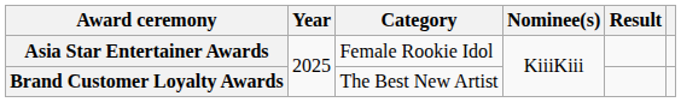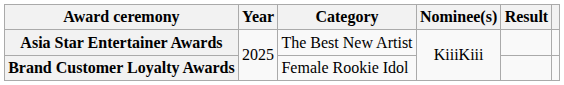Asia Star Entertainer Awards | Category: Female Rookie Idol -> The Best New Artist
Brand Customer Loyalty Awards | Category: The Best New Artist -> Female Rookie Idol
